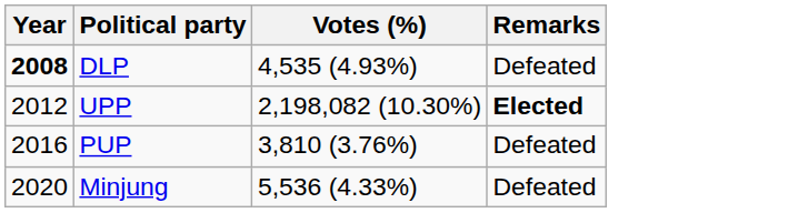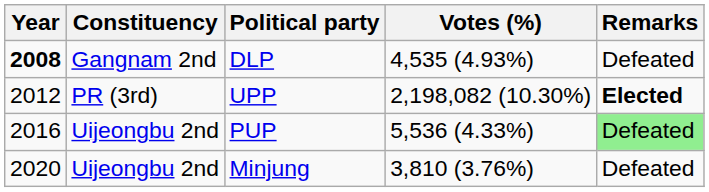+ column: Constituency | Gangnam 2nd | PR (3rd) | Uijeongbu 2nd | Uijeongbu 2nd
PUP | Votes (%): 3,810 (3.76%) -> 5,536 (4.33%)
PUP | Remarks: no background -> lightgreen background
Minjung | Votes (%): 5,536 (4.33%) -> 3,810 (3.76%)
